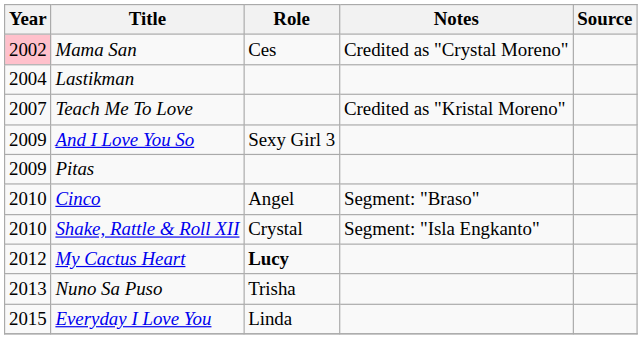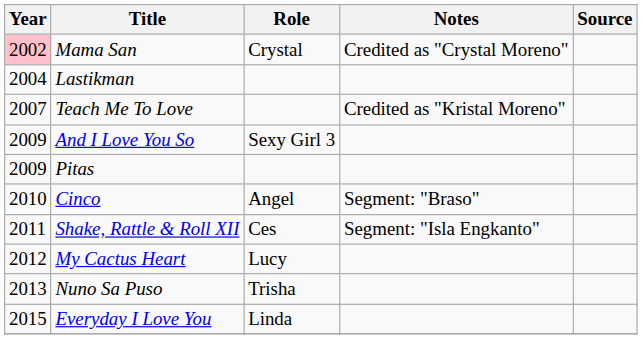Mama San | Role: Ces -> Crystal
Shake, Rattle & Roll XII | Year: 2010 -> 2011
Shake, Rattle & Roll XII | Role: Crystal -> Ces
My Cactus Heart | Role: bold -> normal
